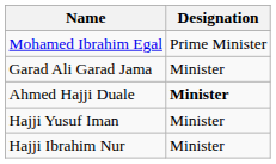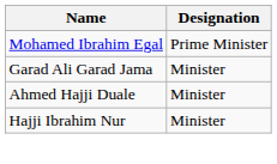Ahmed Hajji Duale | Designation: bold -> normal
- row: Hajji Yusuf Iman | Minister
